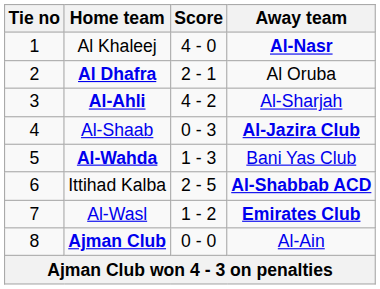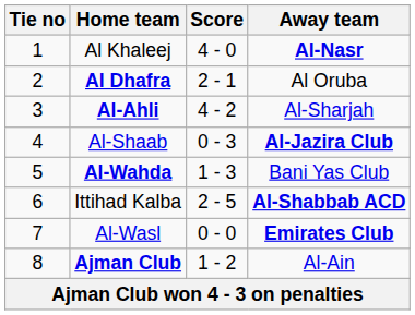Al-Wasl | Score: 1 - 2 -> 0 - 0
Ajman Club | Score: 0 - 0 -> 1 - 2
